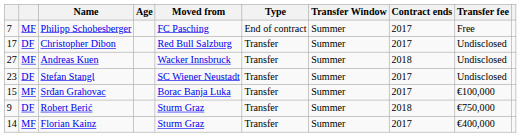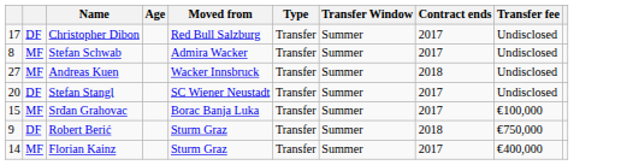- row: 7 | MF | Philipp Schobesberger | FC Pasching | End of contract | Summer | 2017 | Free
+ row: 8 | MF | Stefan Schwab | Admira Wacker | Transfer | Summer | 2017 | Undisclosed
Stefan Stangl | column 1: 23 -> 20
